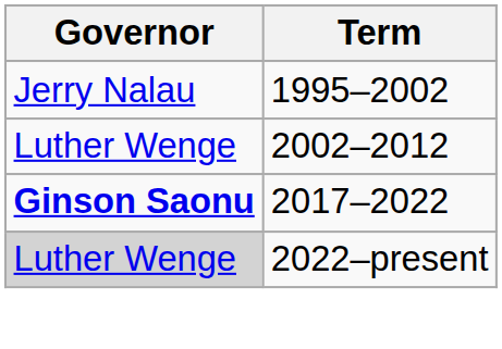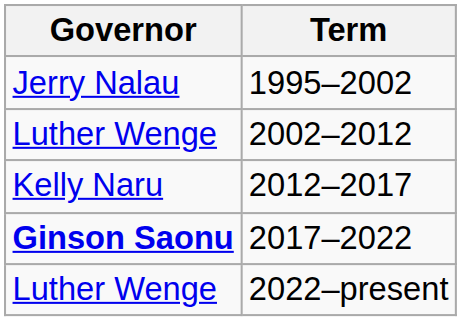+ row: Kelly Naru | 2012–2017
2022–present | Governor: lightgrey background -> no background
